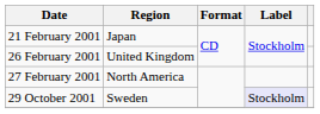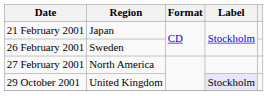26 February 2001 | Region: United Kingdom -> Sweden
29 October 2001 | Region: Sweden -> United Kingdom
